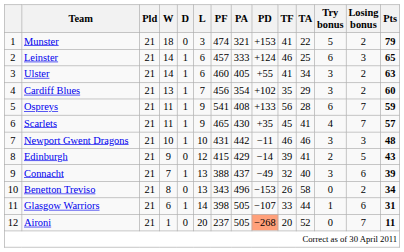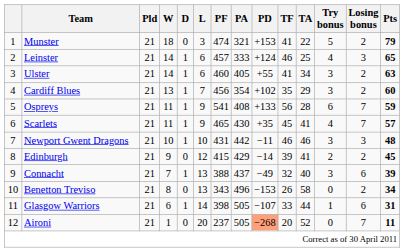Leinster | Try bonus: 6 -> 4
Edinburgh | Losing bonus: 5 -> 2
Edinburgh | Pts: 43 -> 45
